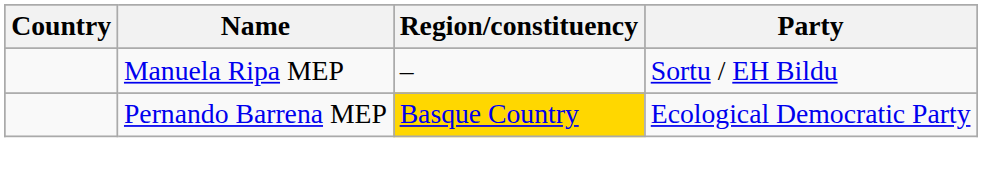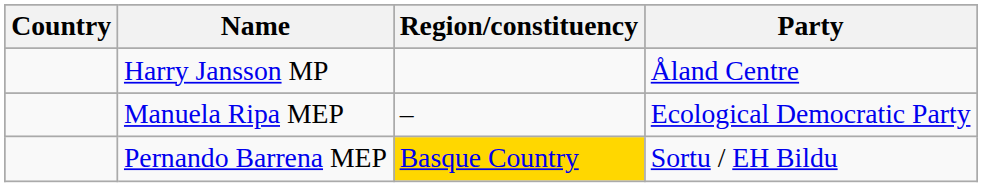+ row: Harry Jansson MP | Åland Centre
Manuela Ripa MEP | Party: Sortu / EH Bildu -> Ecological Democratic Party
Pernando Barrena MEP | Party: Ecological Democratic Party -> Sortu / EH Bildu
